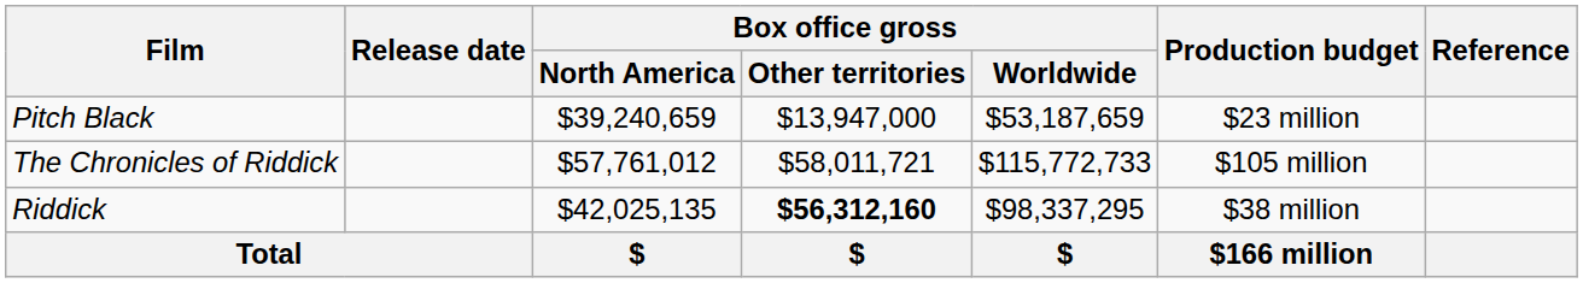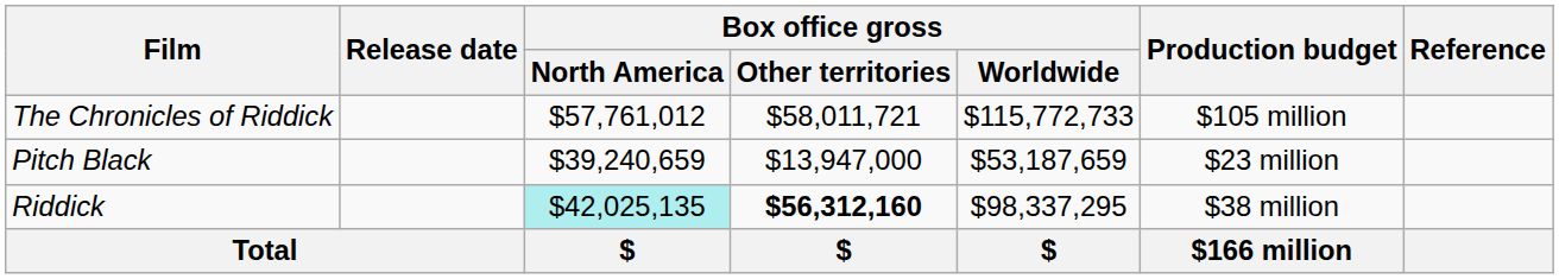rows swapped: Pitch Black <-> The Chronicles of Riddick
Riddick | Box office gross / North America: no background -> paleturquoise background
